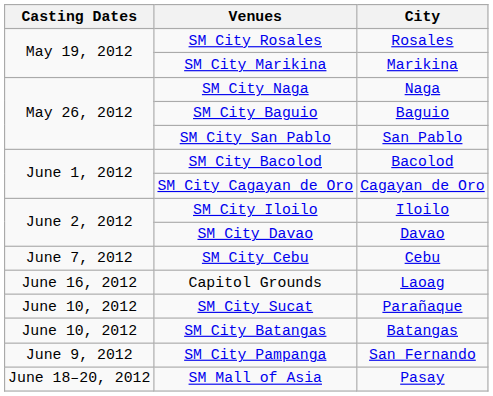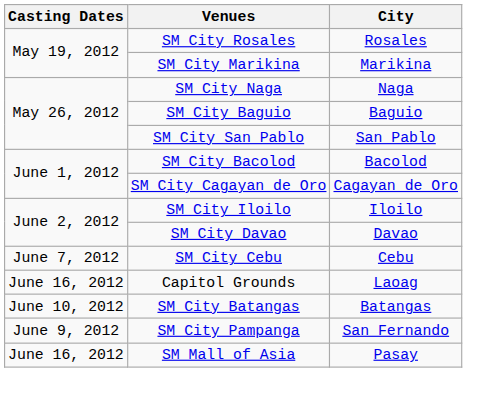- row: June 10, 2012 | SM City Sucat | Parañaque
SM Mall of Asia | Casting Dates: June 18–20, 2012 -> June 16, 2012
